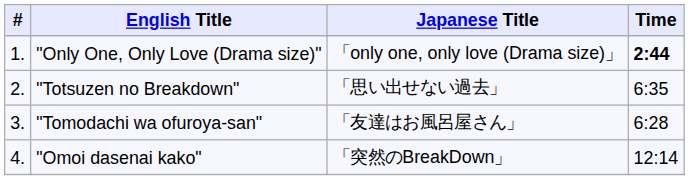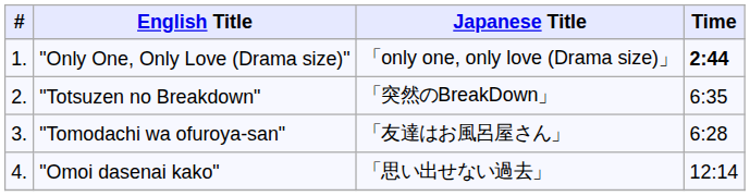"Totsuzen no Breakdown" | Japanese Title: 「思い出せない過去」 -> 「突然のBreakDown」
"Omoi dasenai kako" | Japanese Title: 「突然のBreakDown」 -> 「思い出せない過去」
